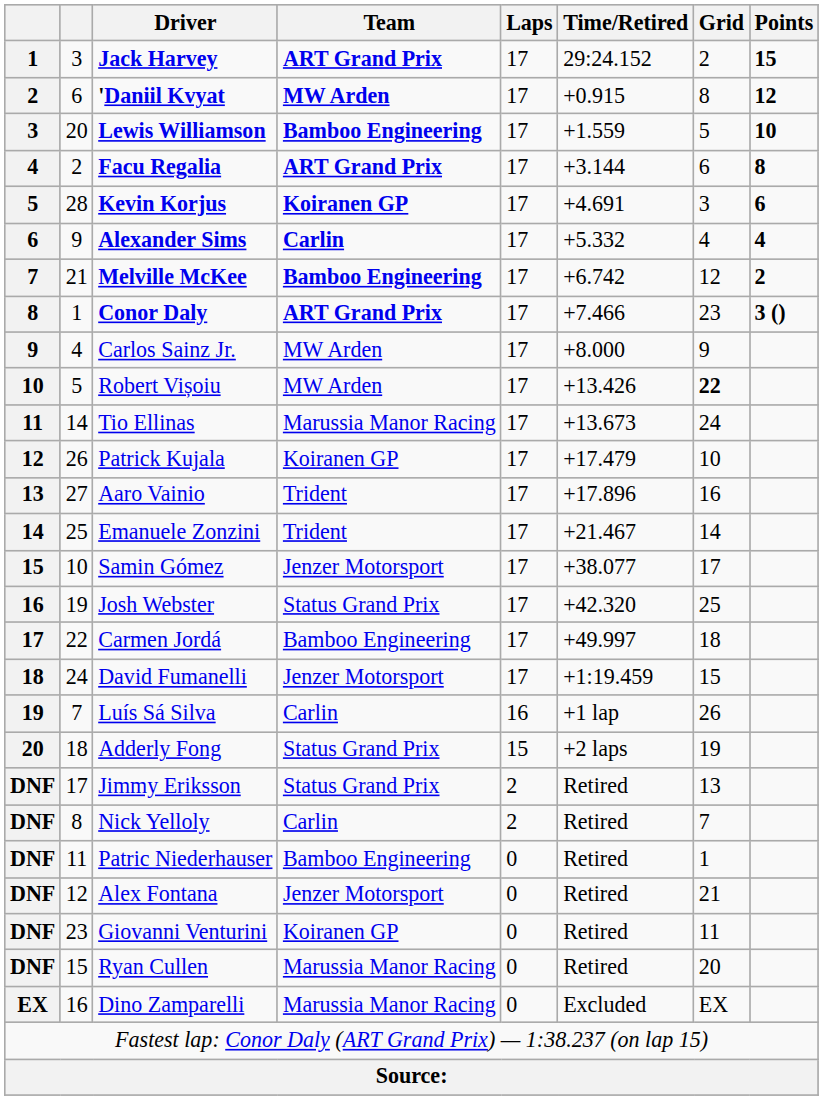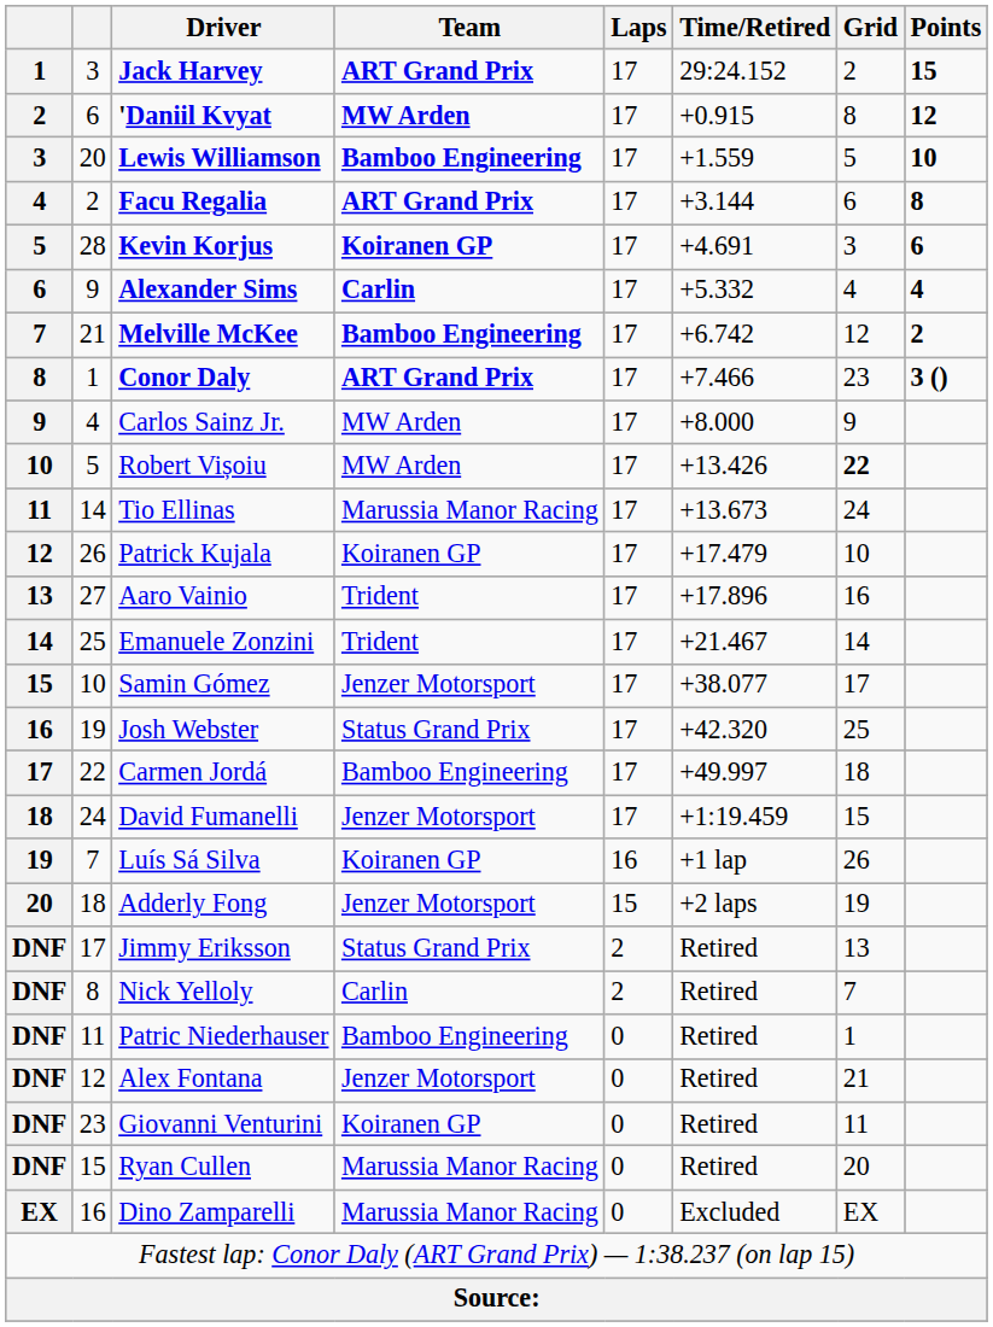Luís Sá Silva | Team: Carlin -> Koiranen GP
Adderly Fong | Team: Status Grand Prix -> Jenzer Motorsport
